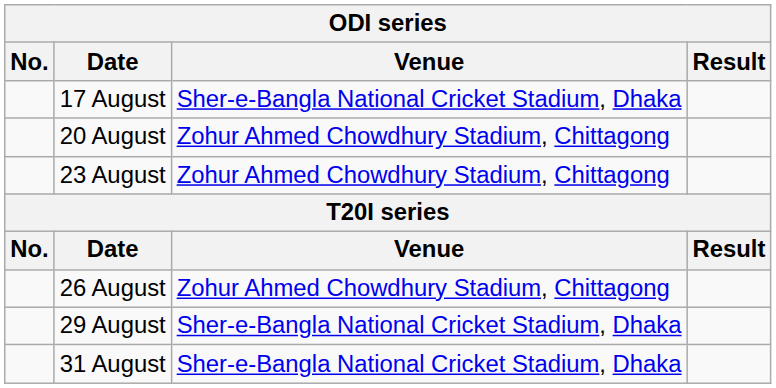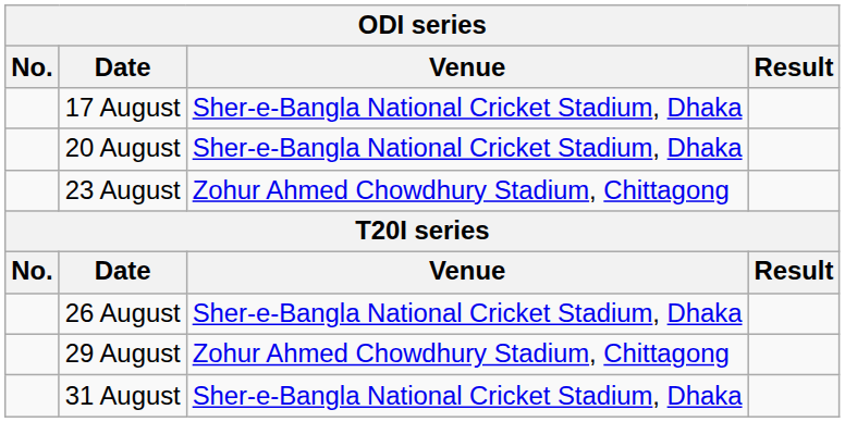20 August | Venue: Zohur Ahmed Chowdhury Stadium, Chittagong -> Sher-e-Bangla National Cricket Stadium, Dhaka
26 August | Venue: Zohur Ahmed Chowdhury Stadium, Chittagong -> Sher-e-Bangla National Cricket Stadium, Dhaka
29 August | Venue: Sher-e-Bangla National Cricket Stadium, Dhaka -> Zohur Ahmed Chowdhury Stadium, Chittagong
